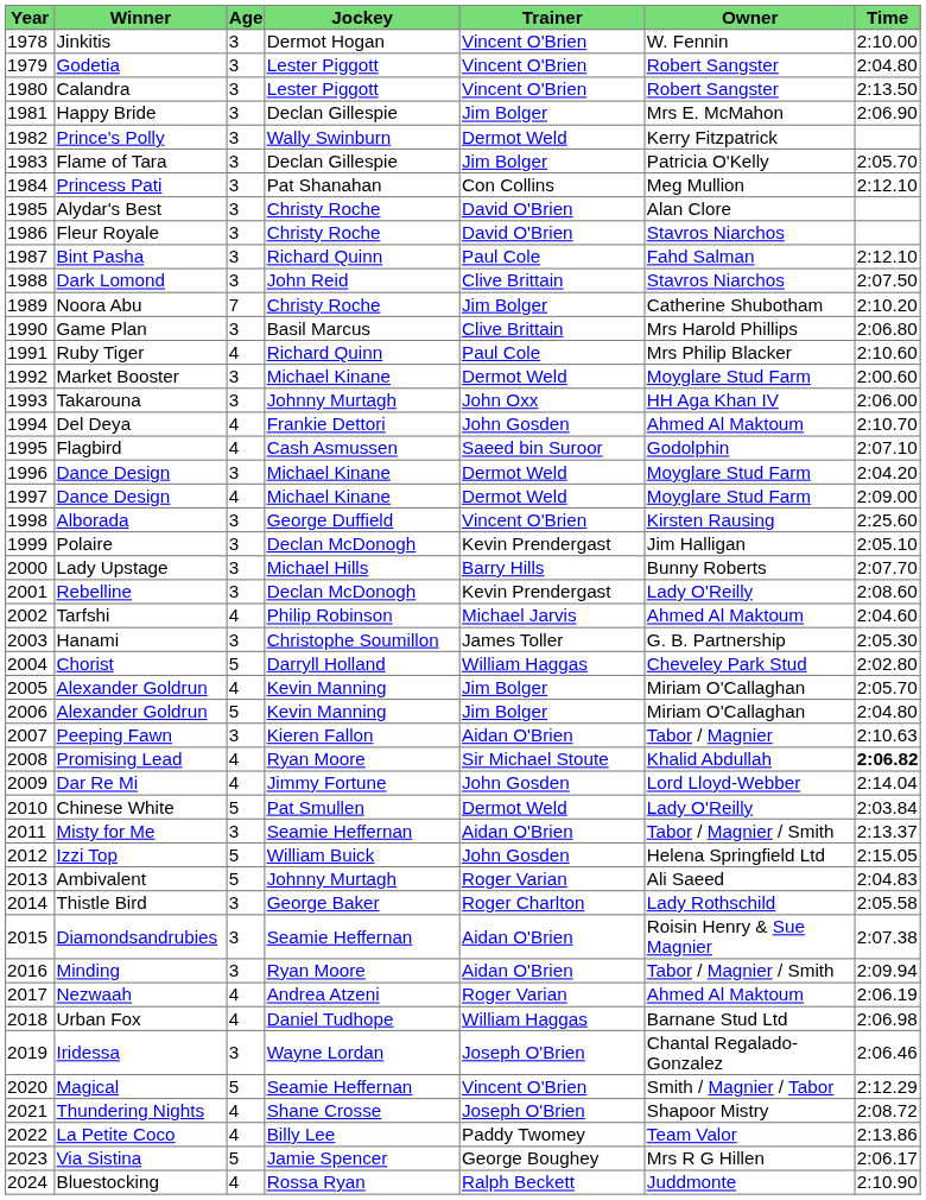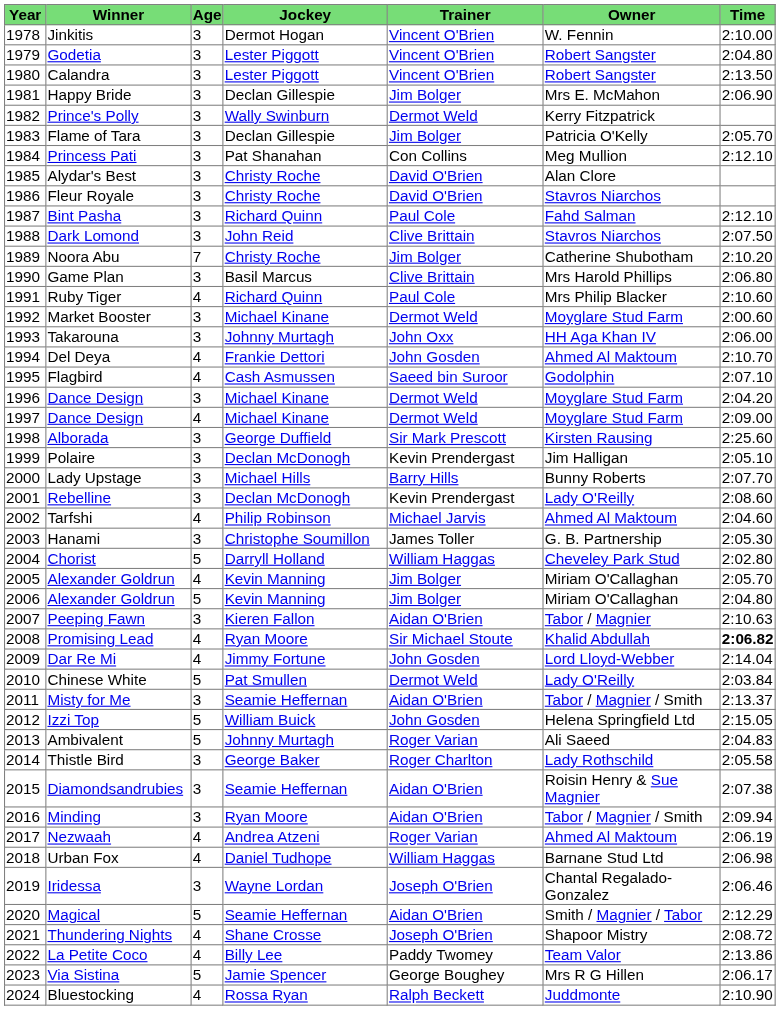Alborada | Trainer: Vincent O'Brien -> Sir Mark Prescott
Magical | Trainer: Vincent O'Brien -> Aidan O'Brien
